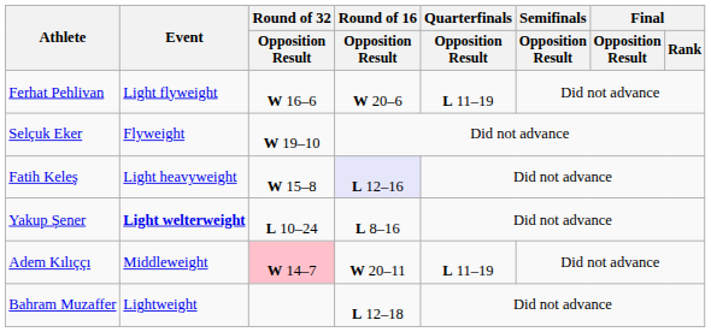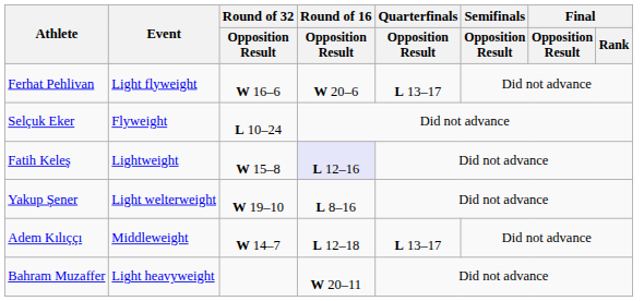Ferhat Pehlivan | Quarterfinals / Opposition Result: L 11–19 -> L 13–17
Selçuk Eker | Round of 32 / Opposition Result: W 19–10 -> L 10–24
Fatih Keleş | Event: Light heavyweight -> Lightweight
Yakup Şener | Event: bold -> normal
Yakup Şener | Round of 32 / Opposition Result: L 10–24 -> W 19–10
Adem Kılıççı | Round of 32 / Opposition Result: pink background -> no background
Adem Kılıççı | Round of 16 / Opposition Result: W 20–11 -> L 12–18
Adem Kılıççı | Quarterfinals / Opposition Result: L 11–19 -> L 13–17
Bahram Muzaffer | Event: Lightweight -> Light heavyweight
Bahram Muzaffer | Round of 16 / Opposition Result: L 12–18 -> W 20–11
